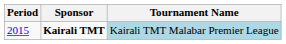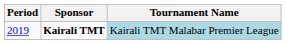Kairali TMT | Period: 2015 -> 2019
